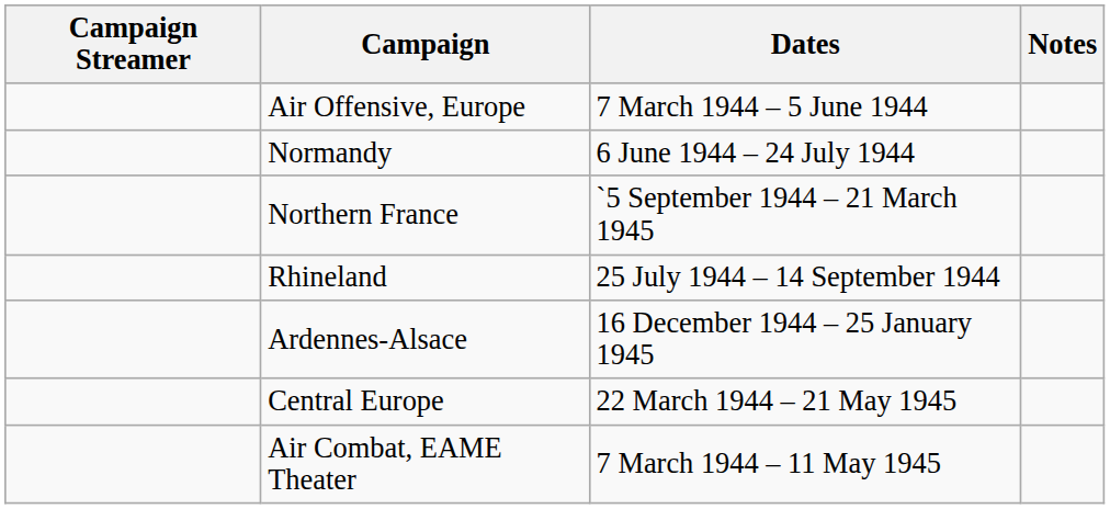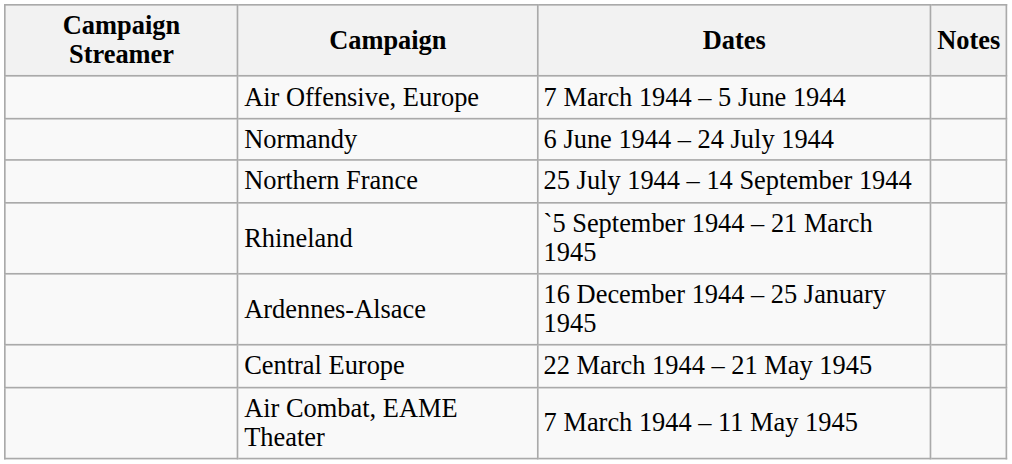Northern France | Dates: `5 September 1944 – 21 March 1945 -> 25 July 1944 – 14 September 1944
Rhineland | Dates: 25 July 1944 – 14 September 1944 -> `5 September 1944 – 21 March 1945
